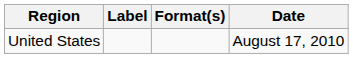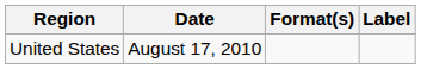columns swapped: Date <-> Label
